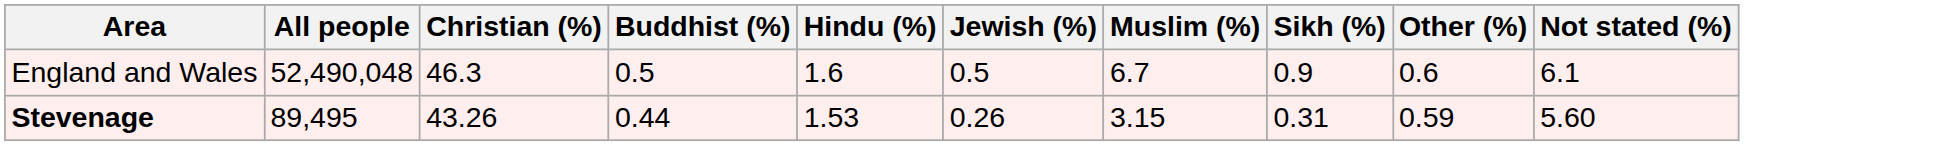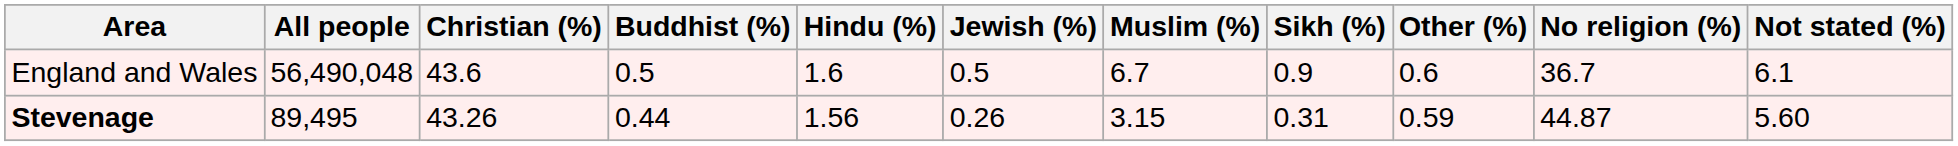+ column: No religion (%) | 36.7 | 44.87
England and Wales | All people: 52,490,048 -> 56,490,048
England and Wales | Christian (%): 46.3 -> 43.6
Stevenage | Hindu (%): 1.53 -> 1.56
